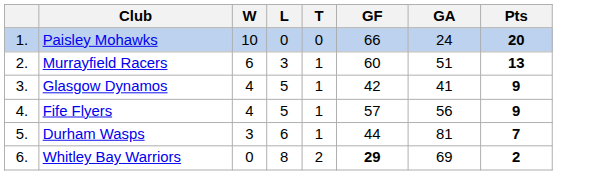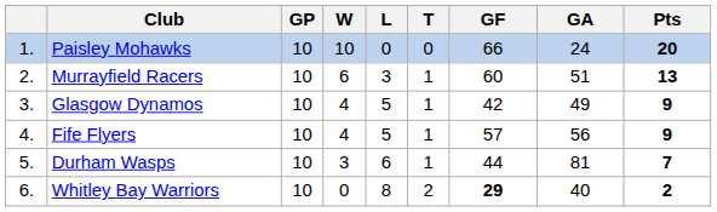+ column: GP | 10 | 10 | 10 | 10 | 10 | 10
Glasgow Dynamos | GA: 41 -> 49
Whitley Bay Warriors | GA: 69 -> 40
